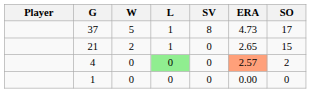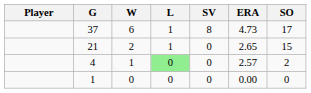37 | W: 5 -> 6
4 | W: 0 -> 1
4 | ERA: lightsalmon background -> no background
